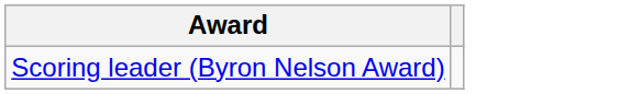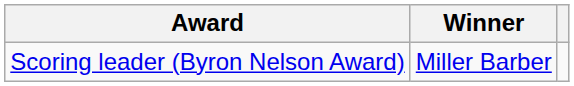+ column: Winner | Miller Barber
